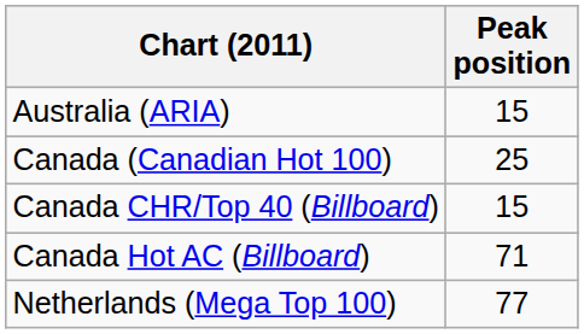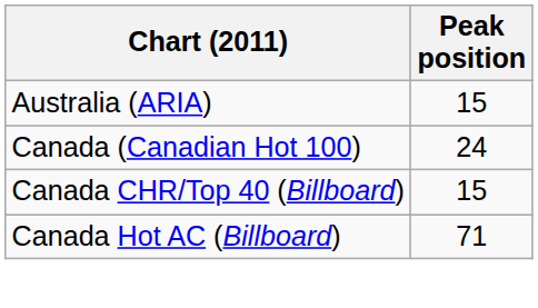Canada (Canadian Hot 100) | Peak position: 25 -> 24
- row: Netherlands (Mega Top 100) | 77
